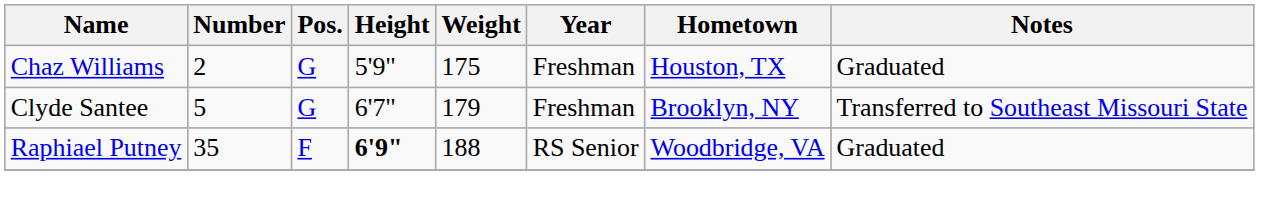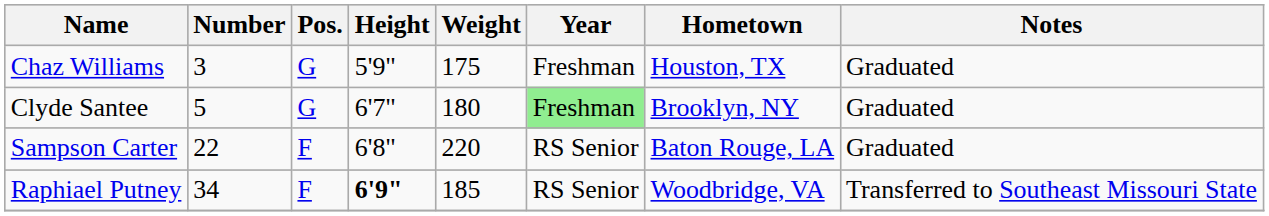Chaz Williams | Number: 2 -> 3
Clyde Santee | Weight: 179 -> 180
Clyde Santee | Year: no background -> lightgreen background
Clyde Santee | Notes: Transferred to Southeast Missouri State -> Graduated
+ row: Sampson Carter | 22 | F | 6'8" | 220 | RS Senior | Baton Rouge, LA | Graduated
Raphiael Putney | Number: 35 -> 34
Raphiael Putney | Weight: 188 -> 185
Raphiael Putney | Notes: Graduated -> Transferred to Southeast Missouri State
